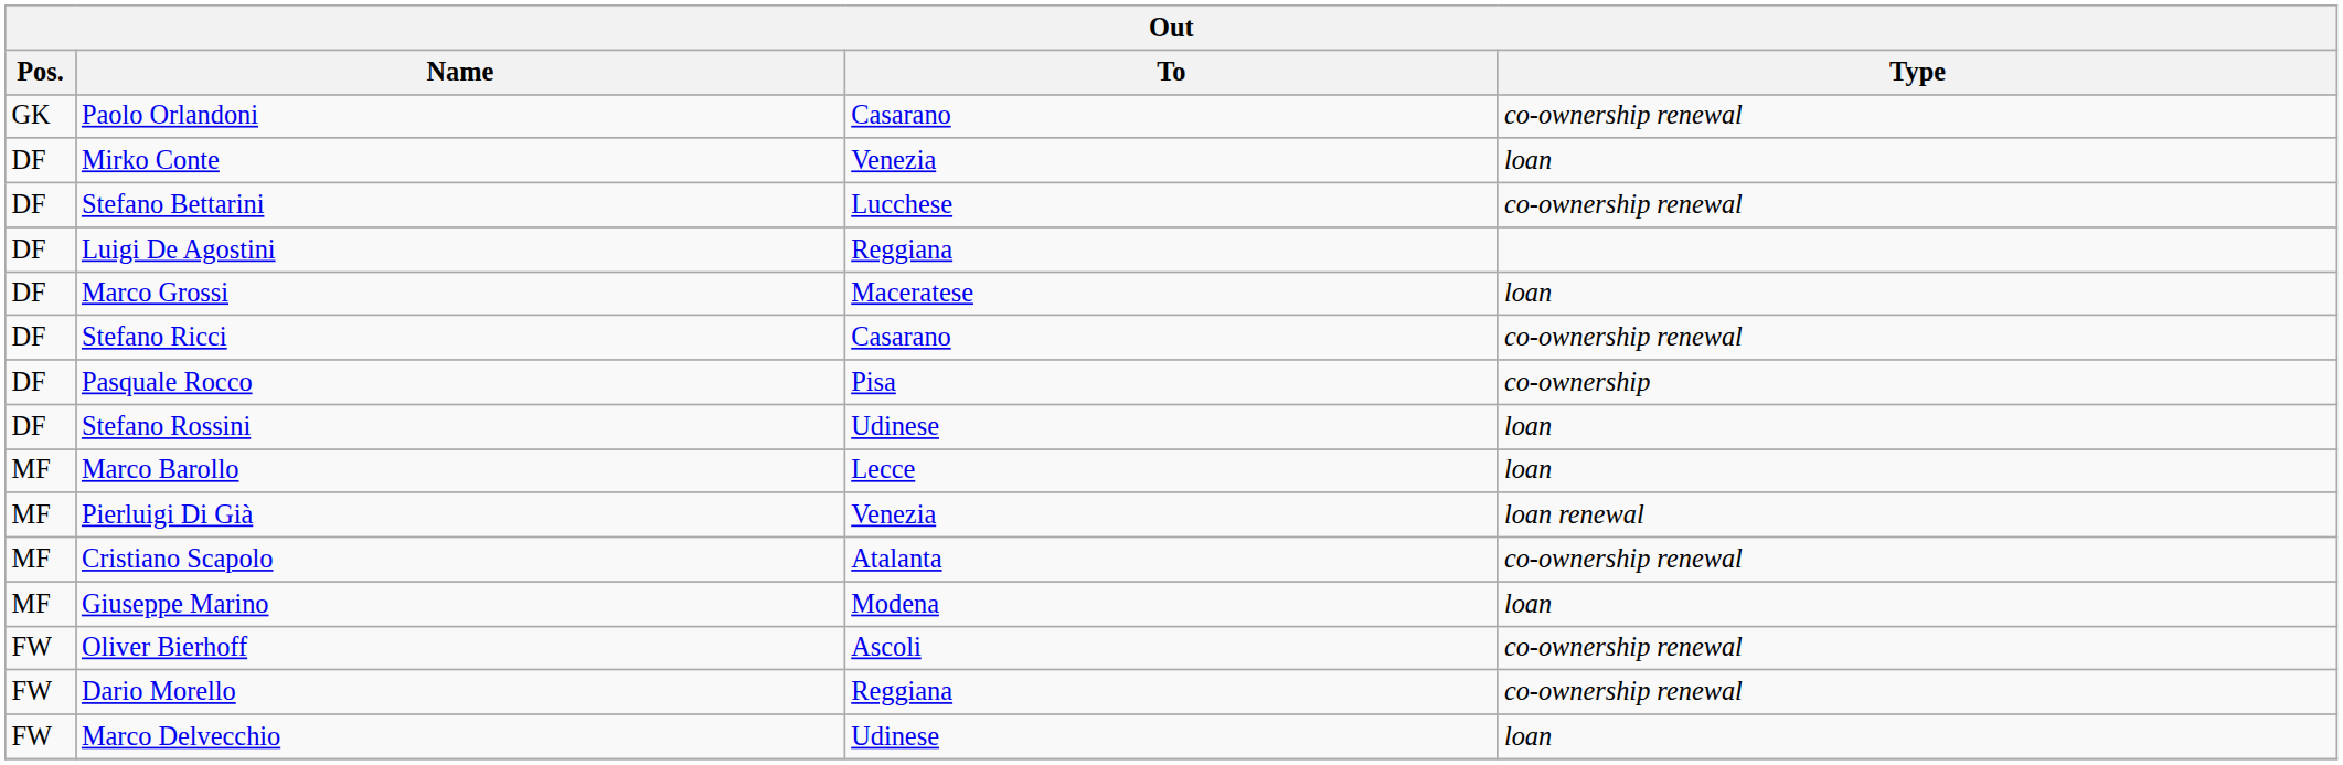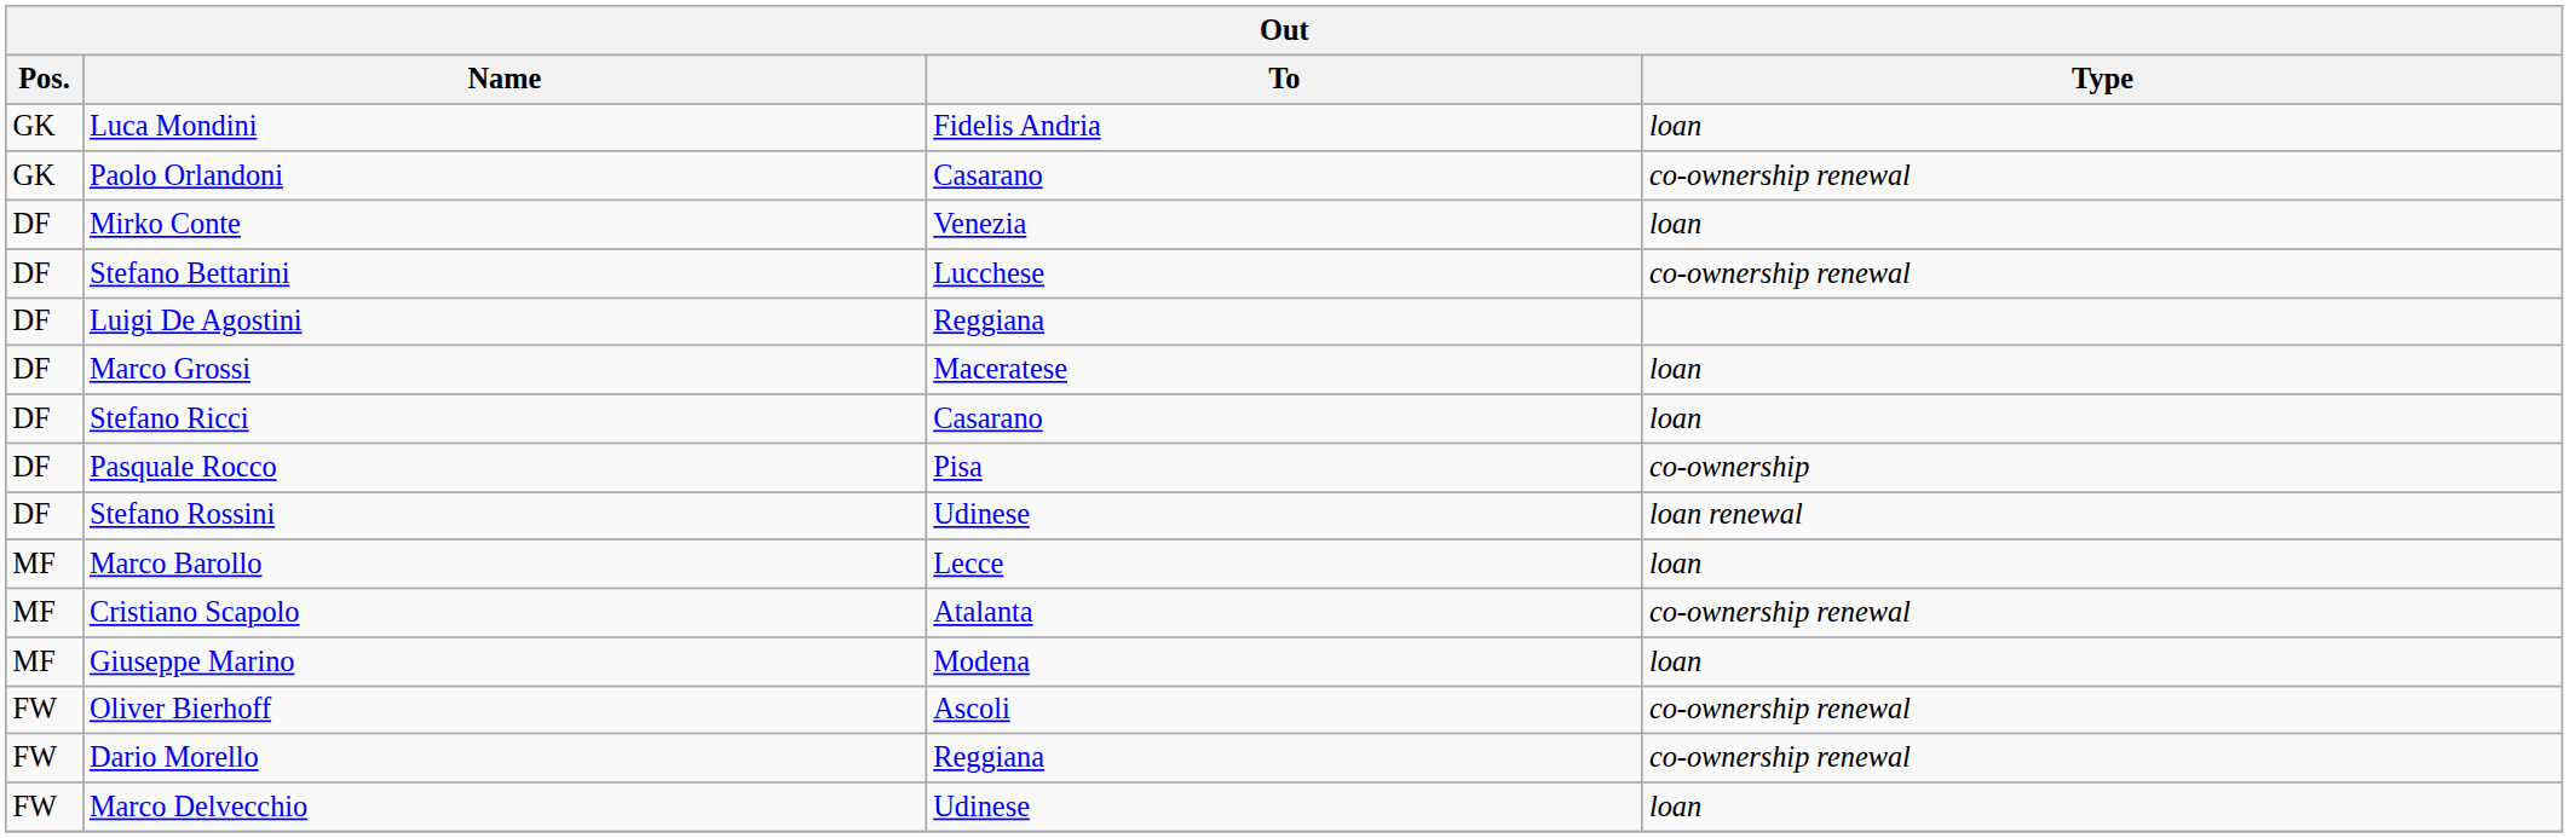+ row: GK | Luca Mondini | Fidelis Andria | loan
Stefano Ricci | Type: co-ownership renewal -> loan
Stefano Rossini | Type: loan -> loan renewal
- row: MF | Pierluigi Di Già | Venezia | loan renewal
